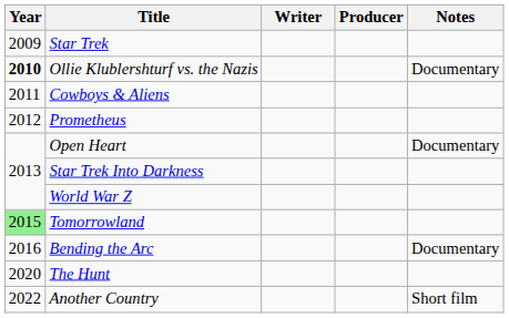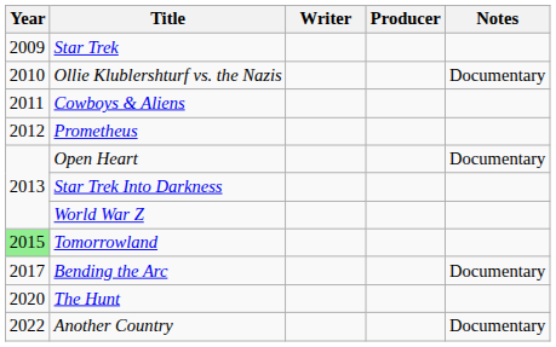Ollie Klublershturf vs. the Nazis | Year: bold -> normal
Bending the Arc | Year: 2016 -> 2017
Another Country | Notes: Short film -> Documentary
